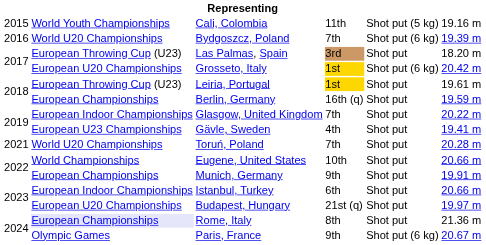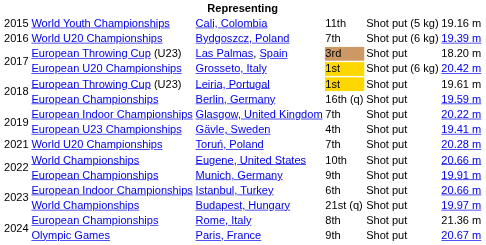Budapest, Hungary | column 2: European U20 Championships -> World Championships
Rome, Italy | column 2: lavender background -> no background
Paris, France | column 5: Shot put (6 kg) -> Shot put
